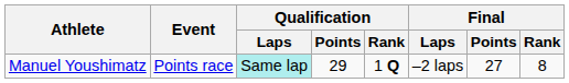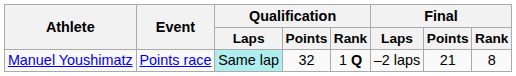Manuel Youshimatz | Qualification / Points: 29 -> 32
Manuel Youshimatz | Final / Points: 27 -> 21
